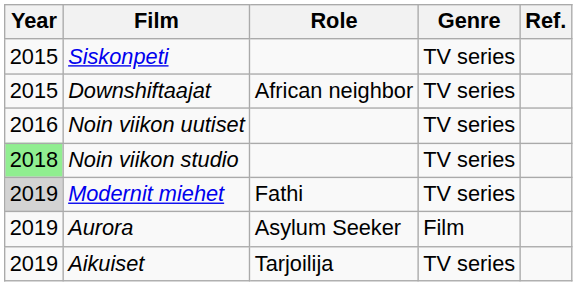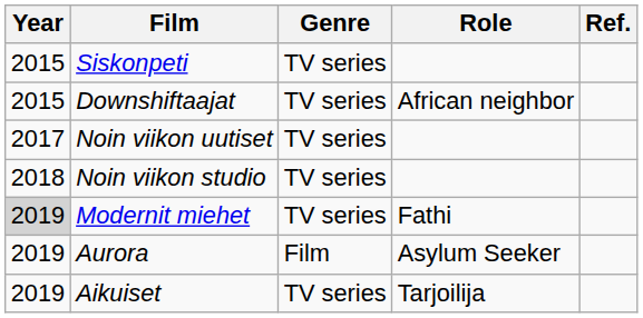columns swapped: Role <-> Genre
Noin viikon uutiset | Year: 2016 -> 2017
Noin viikon studio | Year: lightgreen background -> no background
